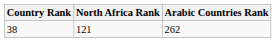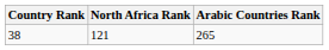38 | Arabic Countries Rank: 262 -> 265
